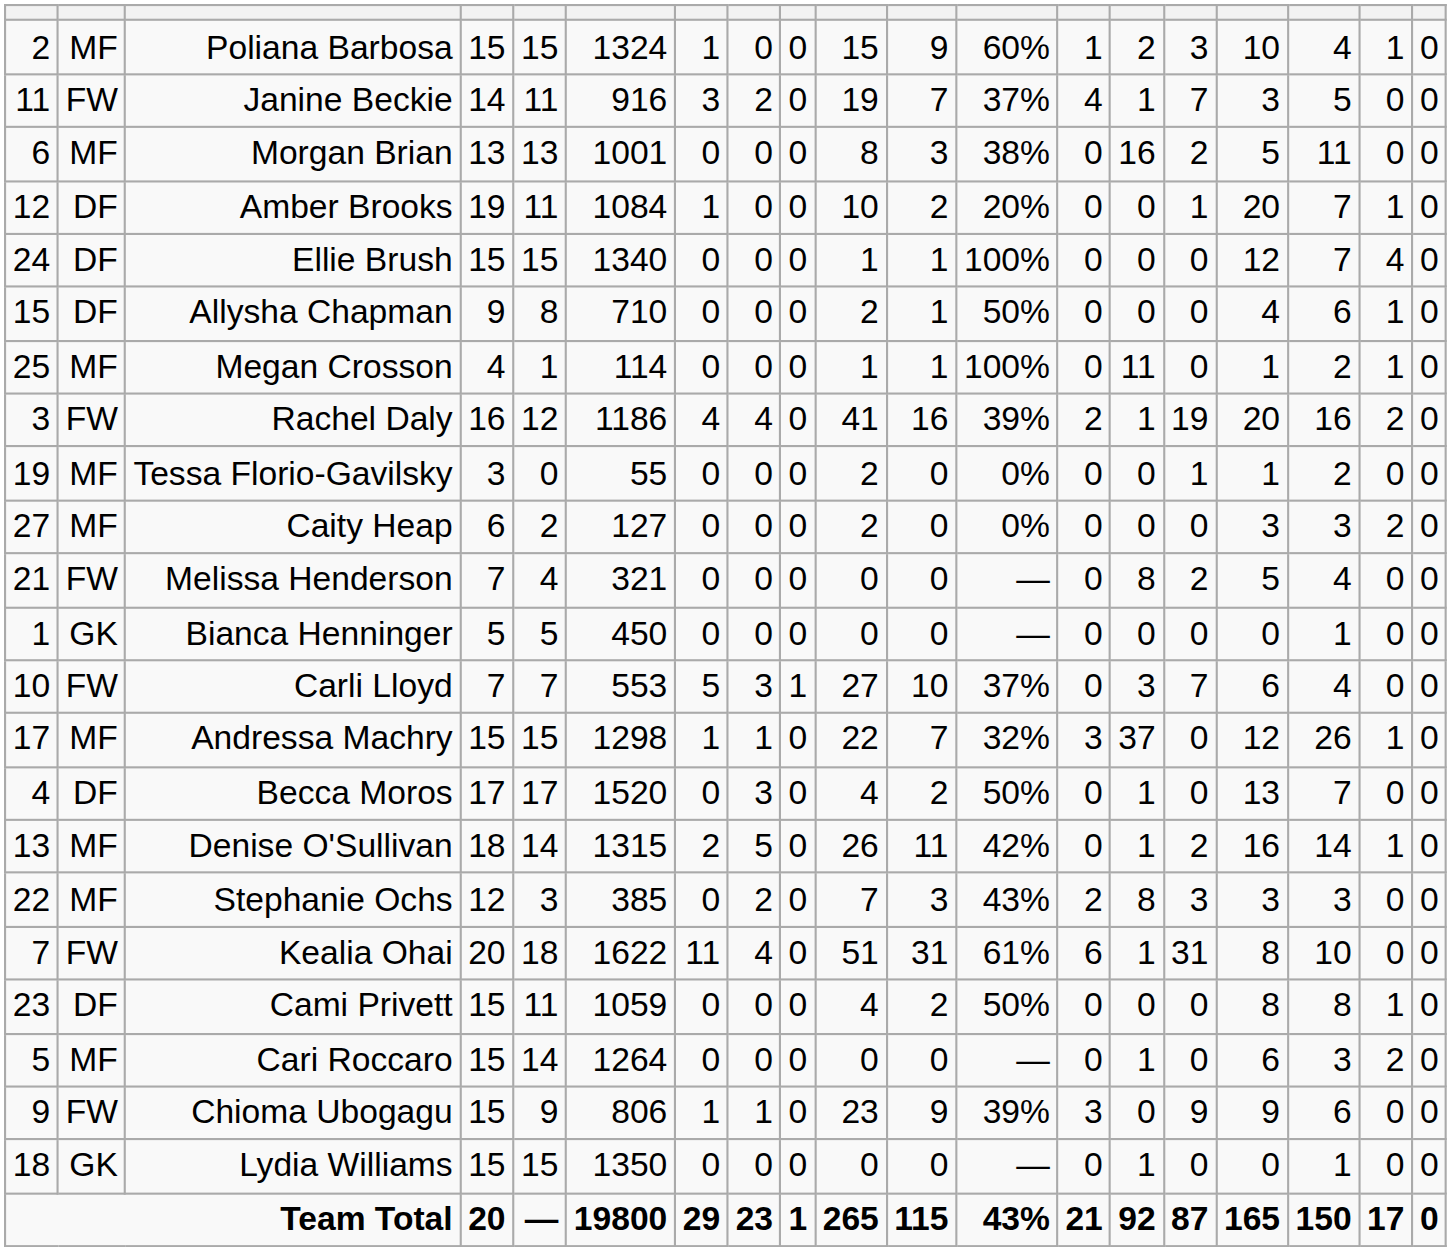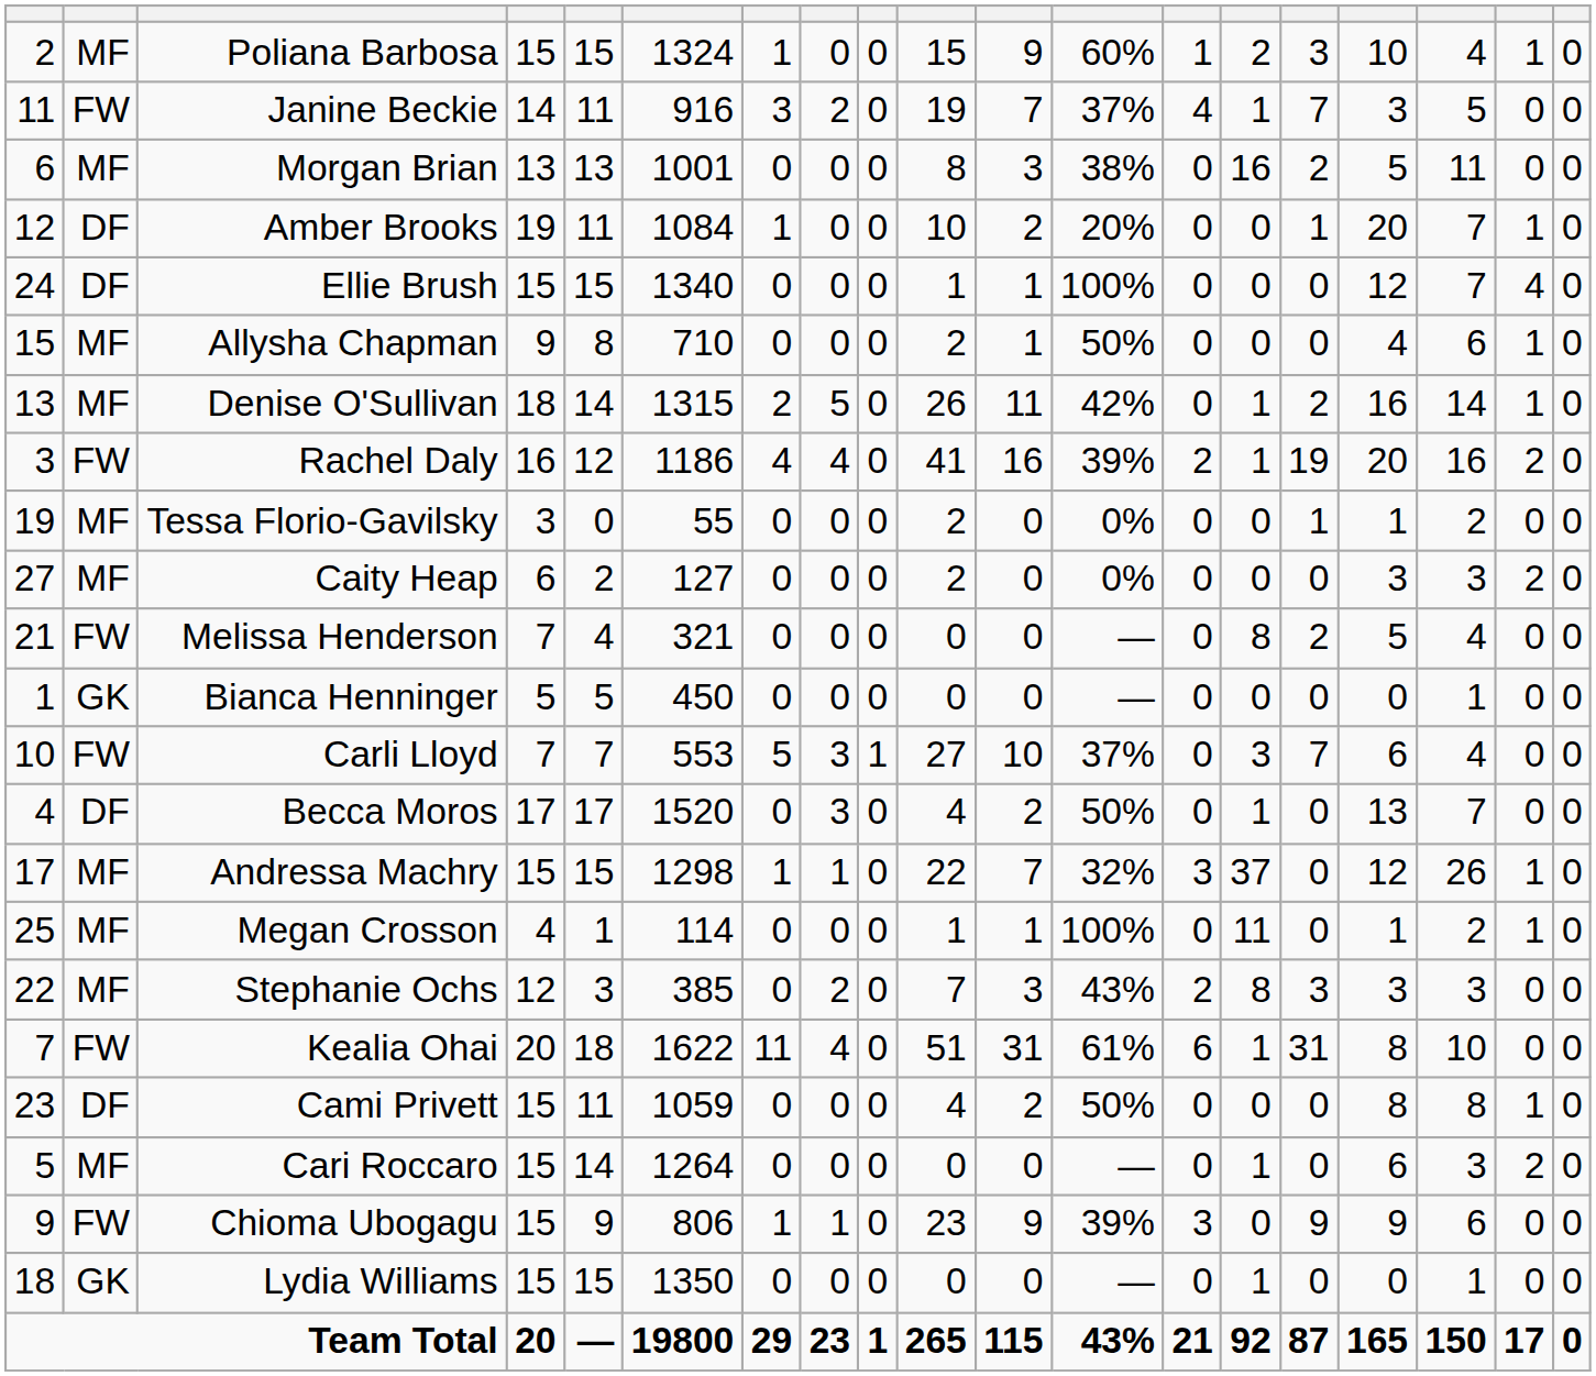Allysha Chapman | column 2: DF -> MF
rows swapped: Megan Crosson <-> Denise O'Sullivan
rows swapped: Andressa Machry <-> Becca Moros
